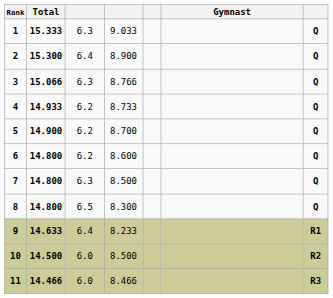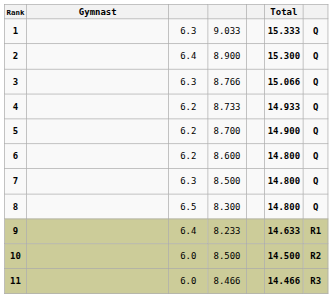columns swapped: Gymnast <-> Total
